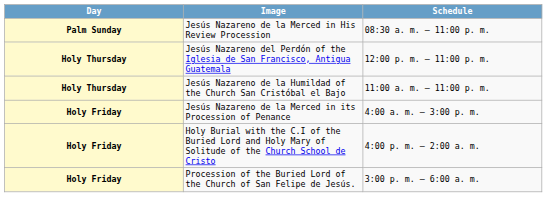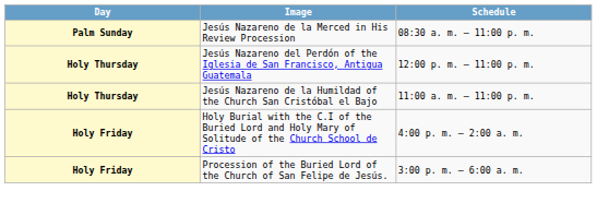- row: Holy Friday | Jesús Nazareno de la Merced in its Procession of Penance | 4:00 a. m. – 3:00 p. m.
